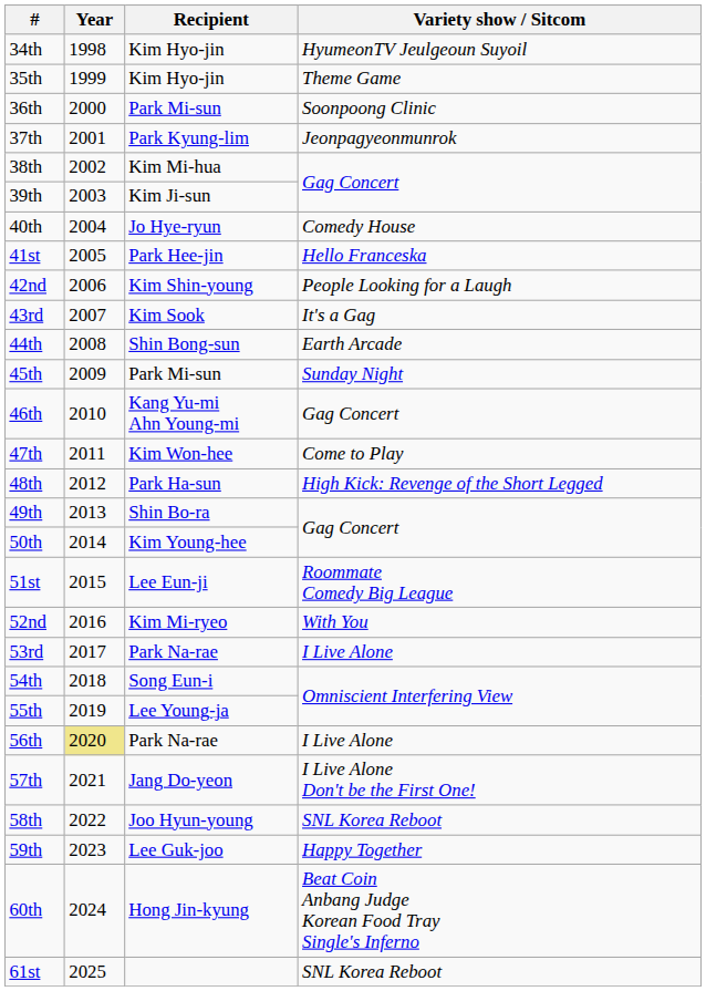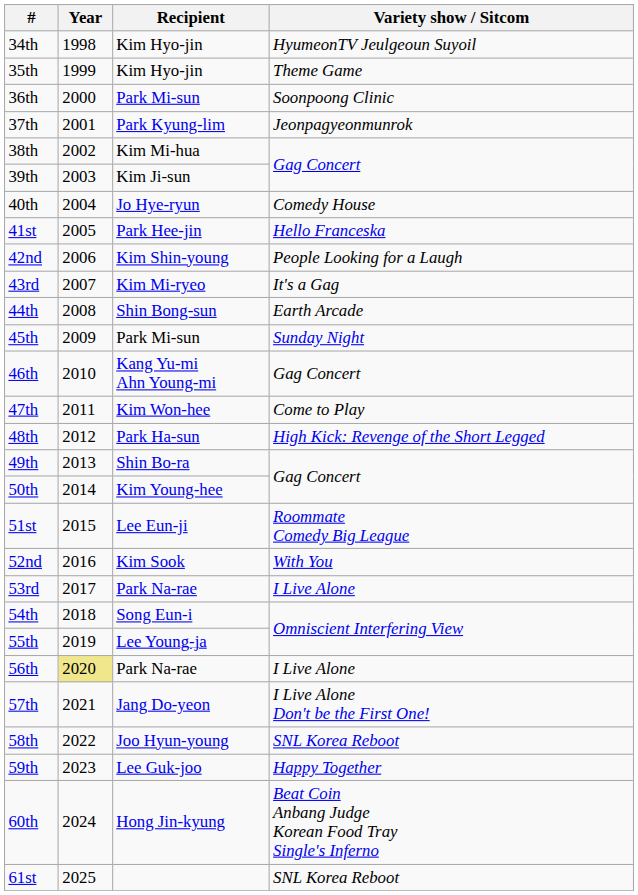43rd | Recipient: Kim Sook -> Kim Mi-ryeo
52nd | Recipient: Kim Mi-ryeo -> Kim Sook
